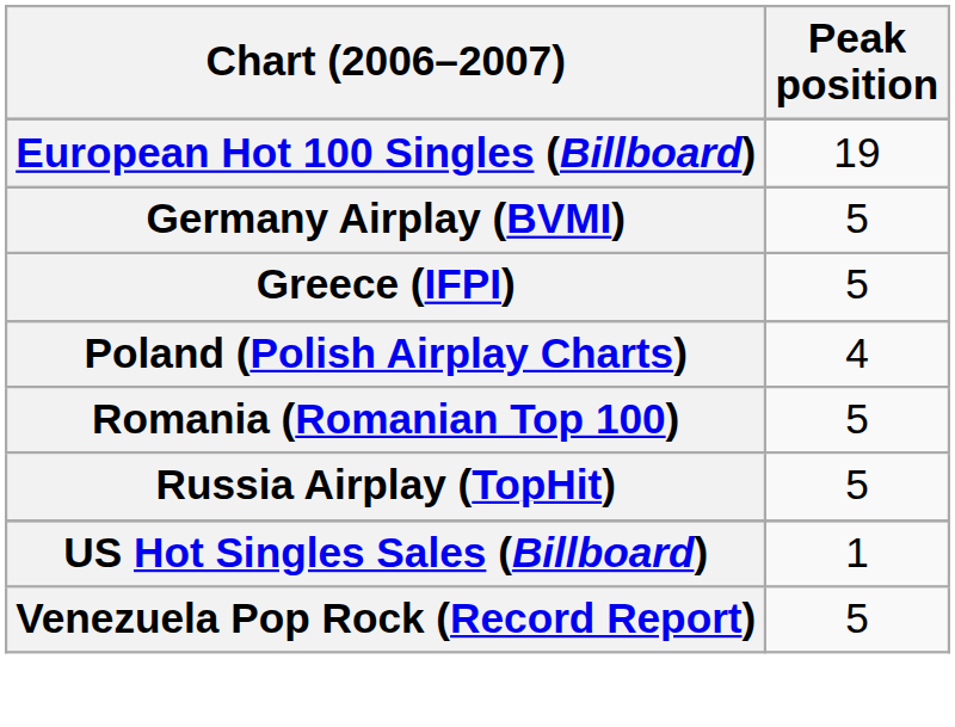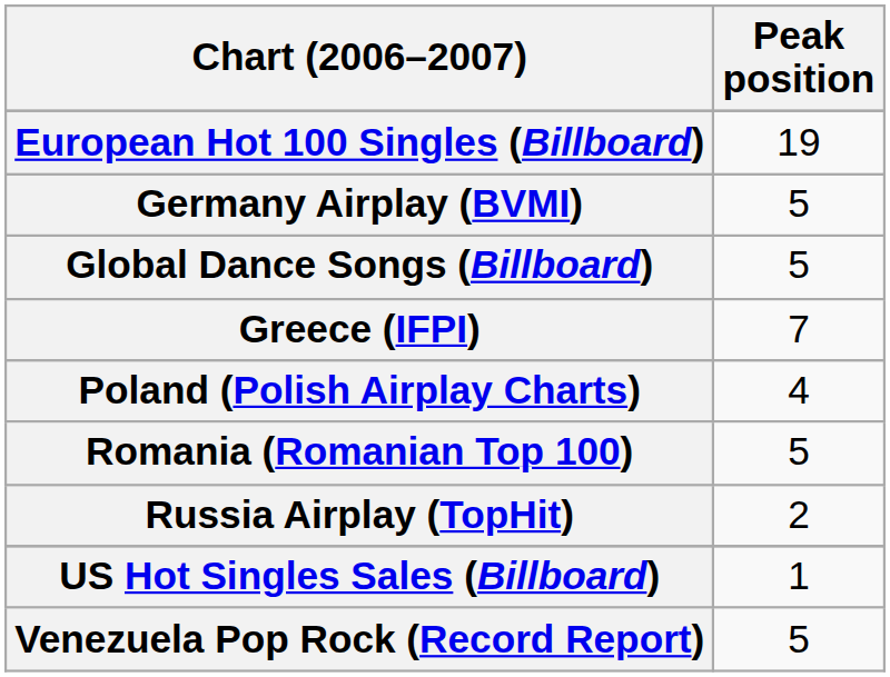+ row: Global Dance Songs (Billboard) | 5
Greece (IFPI) | Peak position: 5 -> 7
Russia Airplay (TopHit) | Peak position: 5 -> 2
